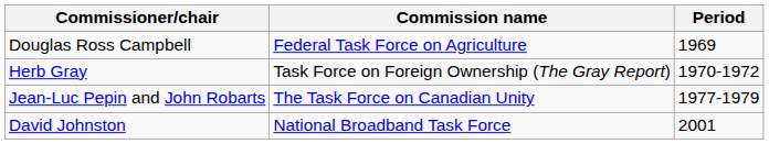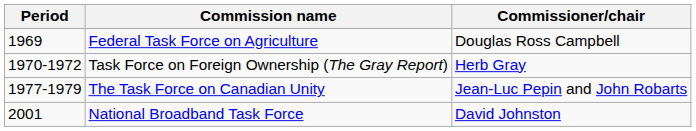columns swapped: Period <-> Commissioner/chair
